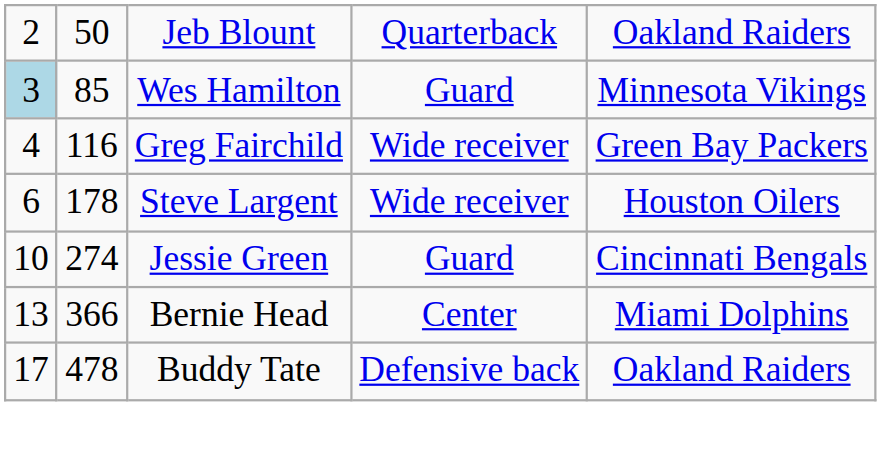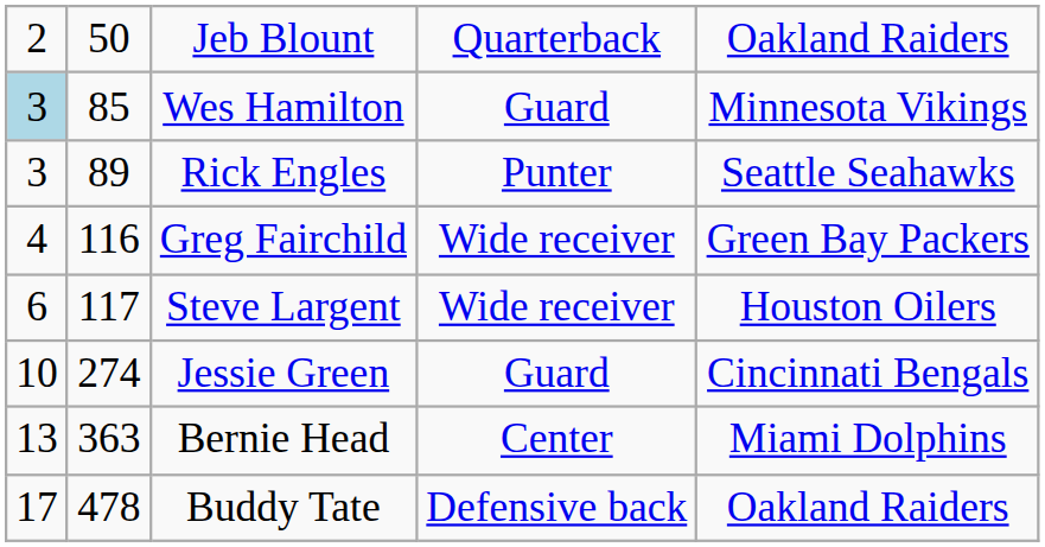+ row: 3 | 89 | Rick Engles | Punter | Seattle Seahawks
Steve Largent | column 2: 178 -> 117
Bernie Head | column 2: 366 -> 363
